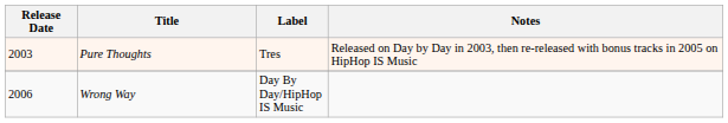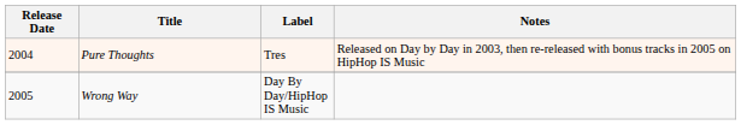Pure Thoughts | Release Date: 2003 -> 2004
Wrong Way | Release Date: 2006 -> 2005
